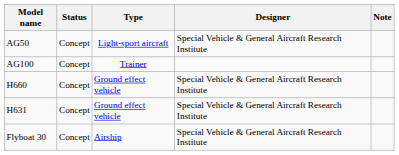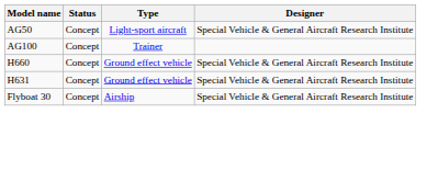- column: Note
